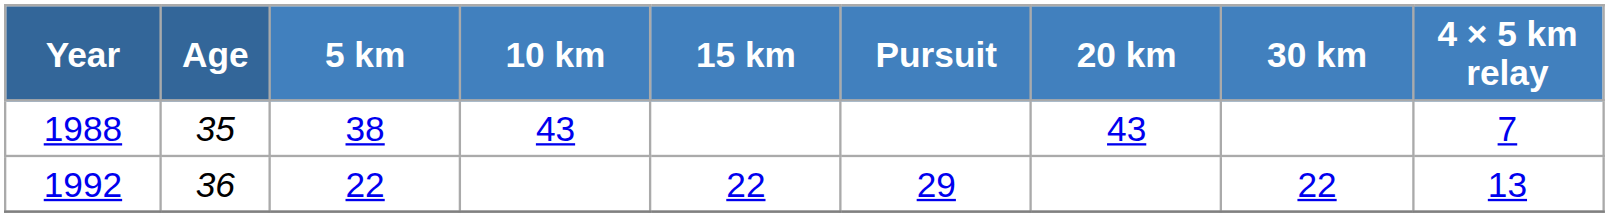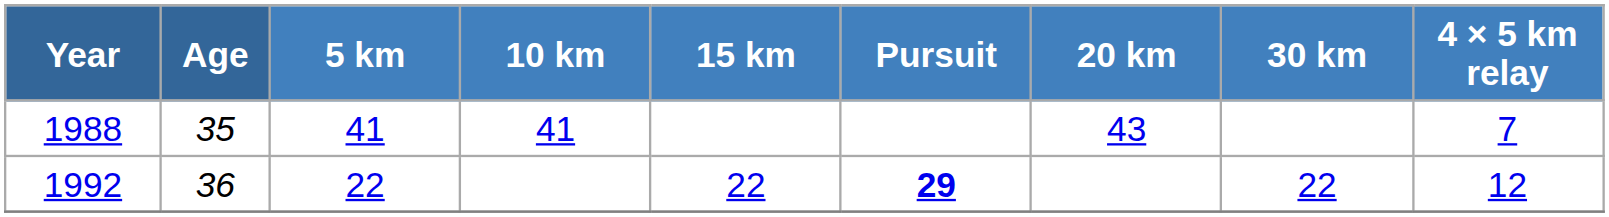1988 | 5 km: 38 -> 41
1988 | 10 km: 43 -> 41
1992 | Pursuit: normal -> bold
1992 | 4 × 5 km relay: 13 -> 12
